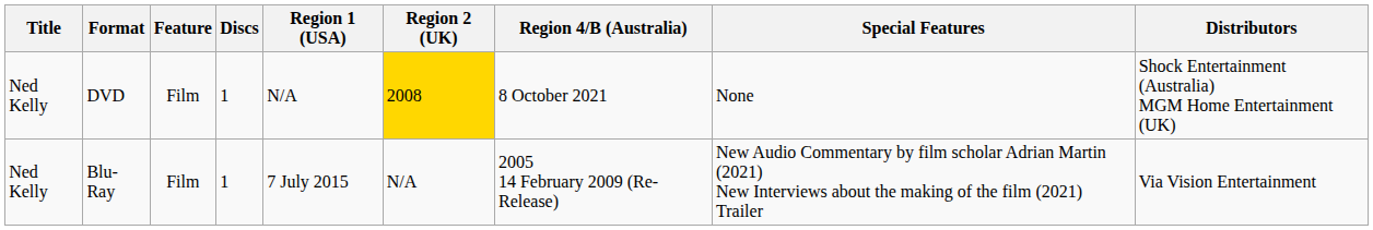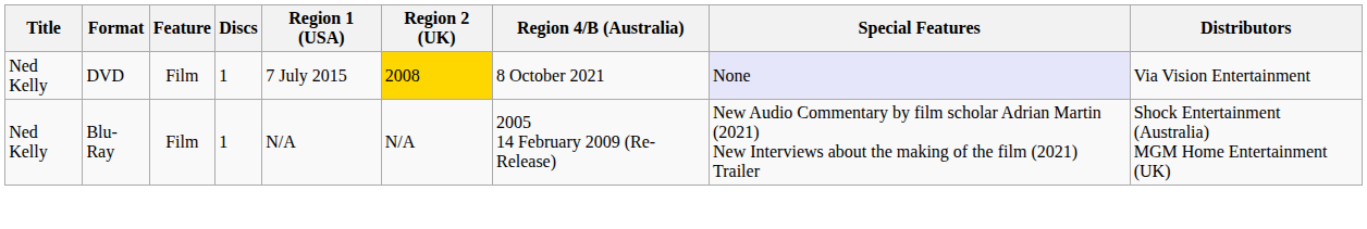DVD | Region 1 (USA): N/A -> 7 July 2015
DVD | Special Features: no background -> lavender background
DVD | Distributors: Shock Entertainment (Australia) MGM Home Entertainment (UK) -> Via Vision Entertainment
Blu-Ray | Region 1 (USA): 7 July 2015 -> N/A
Blu-Ray | Distributors: Via Vision Entertainment -> Shock Entertainment (Australia) MGM Home Entertainment (UK)
